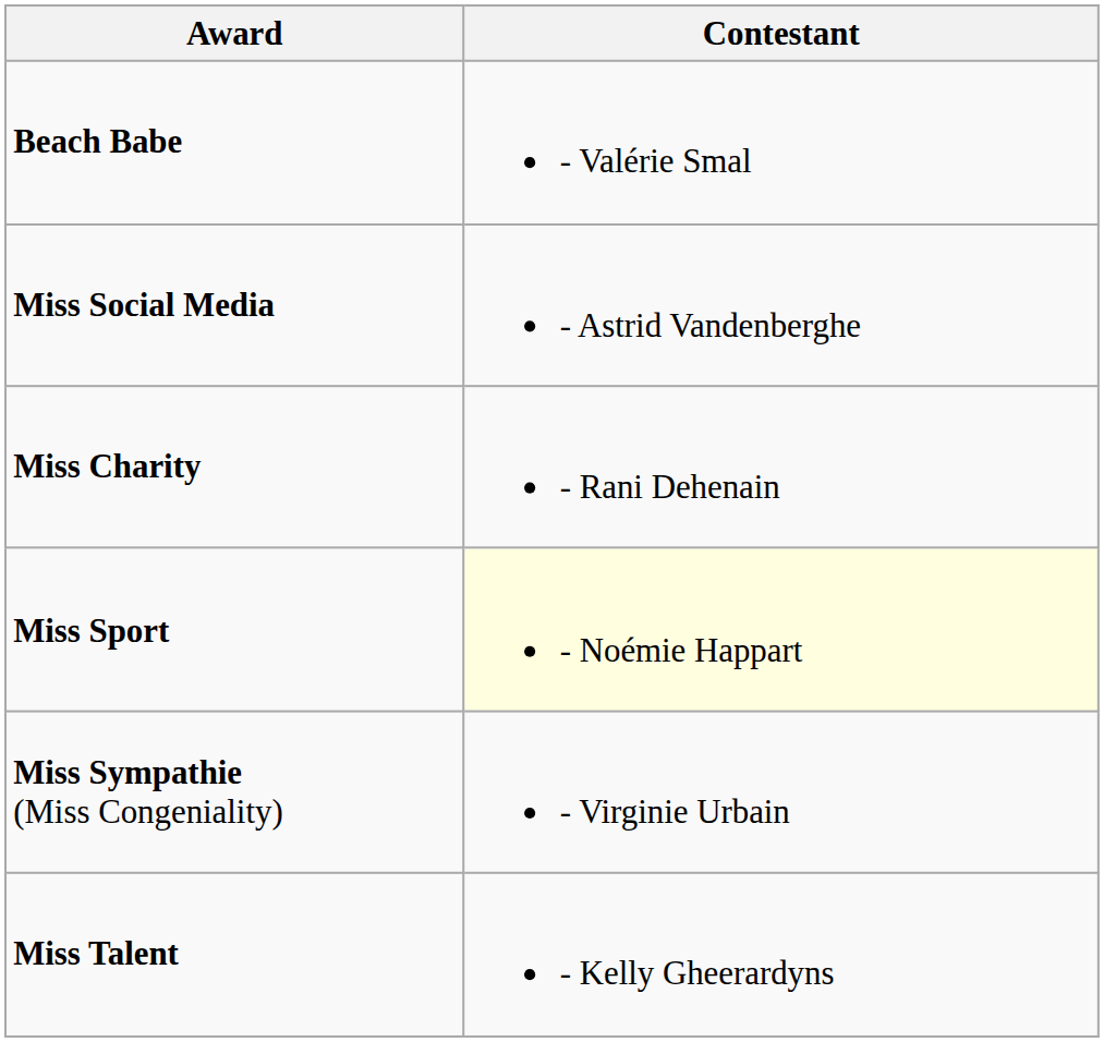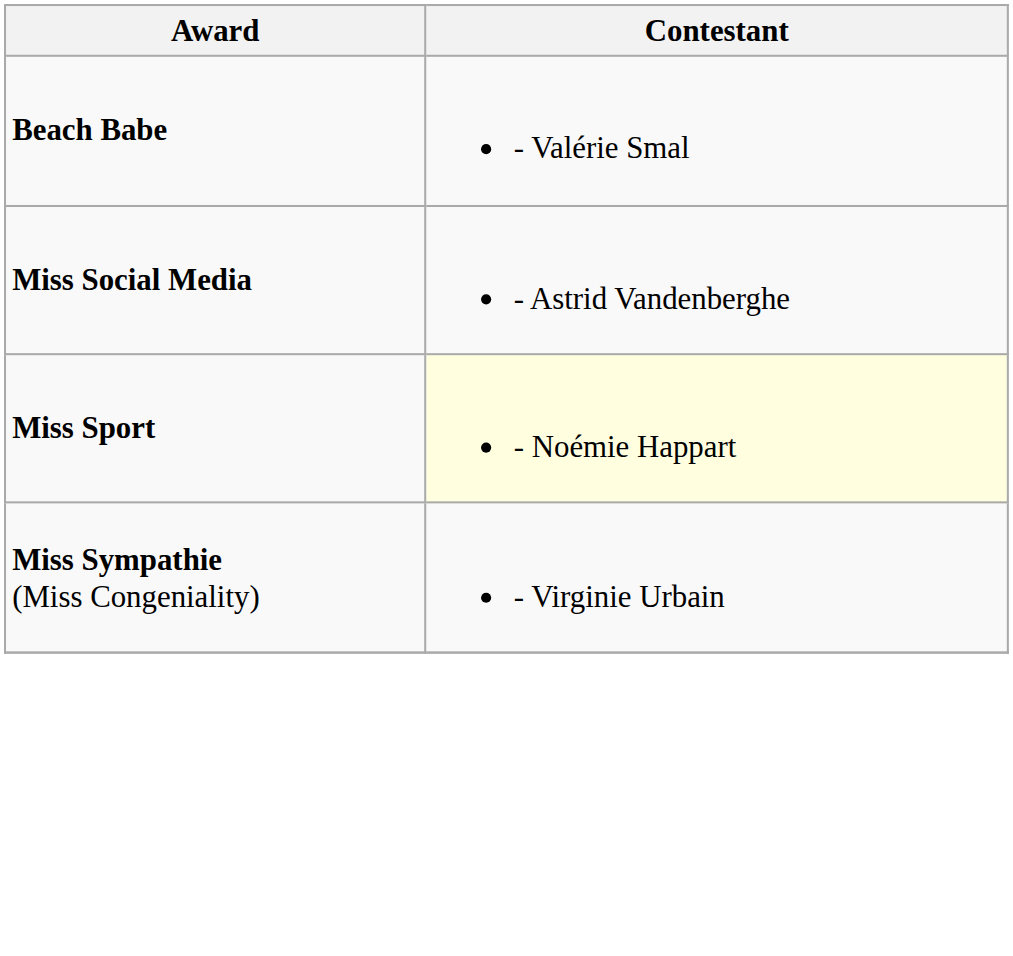- row: Miss Charity | - Rani Dehenain
- row: Miss Talent | - Kelly Gheerardyns
